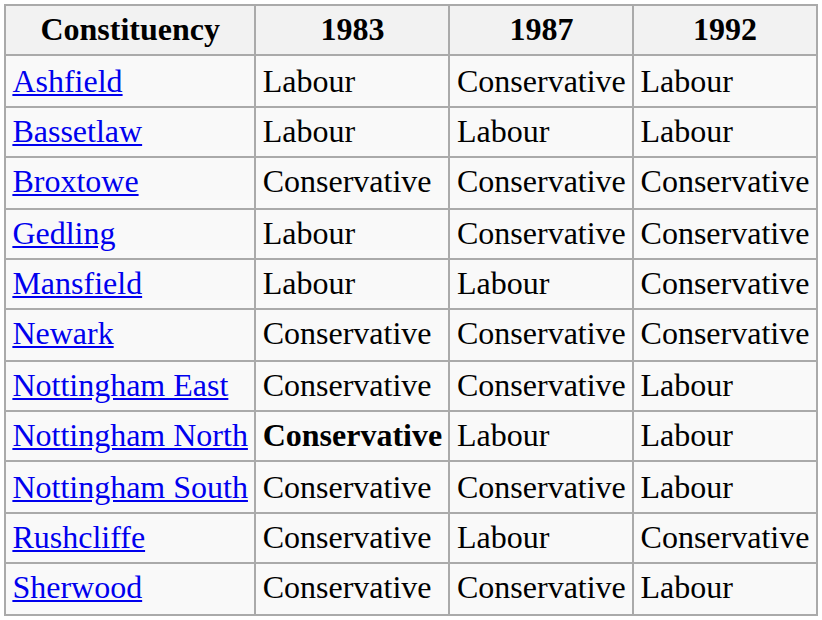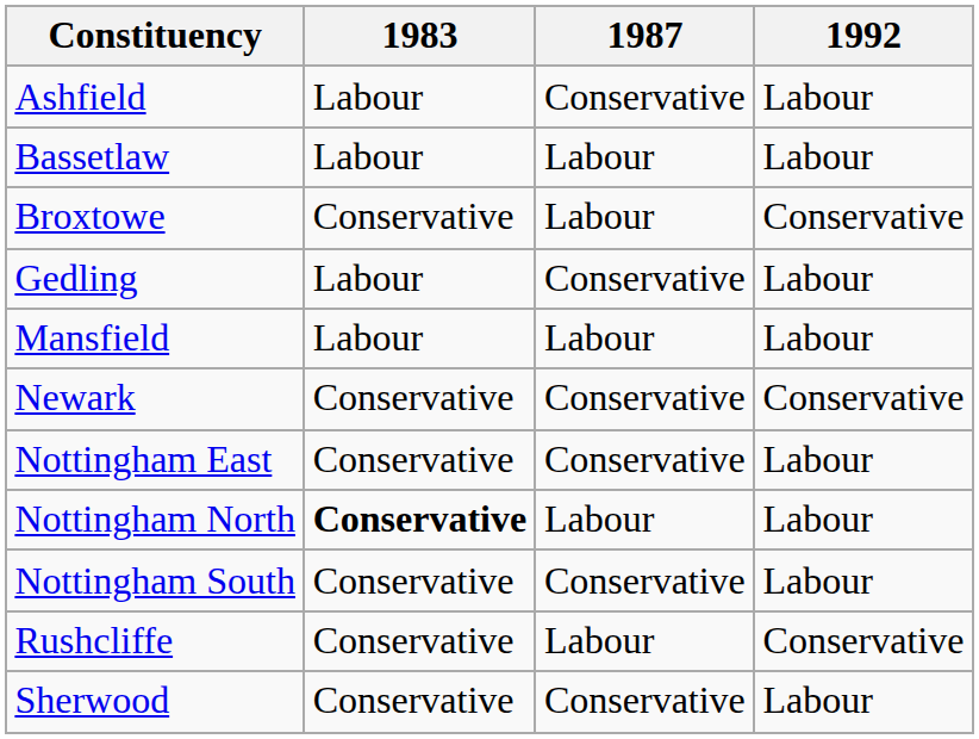Broxtowe | 1987: Conservative -> Labour
Gedling | 1992: Conservative -> Labour
Mansfield | 1992: Conservative -> Labour
